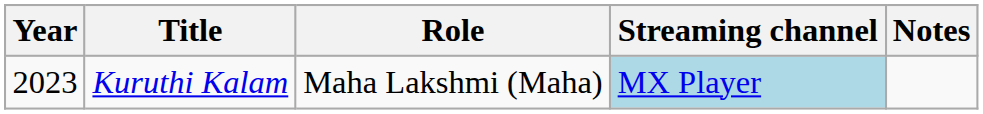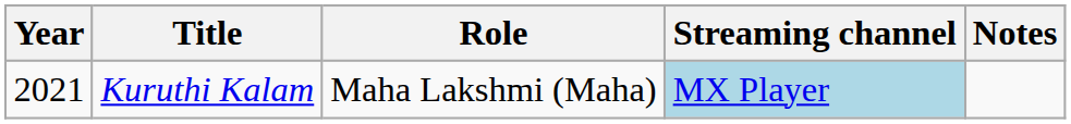Kuruthi Kalam | Year: 2023 -> 2021
